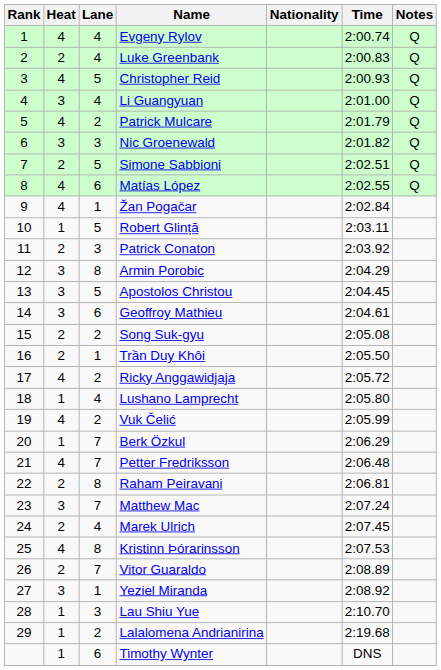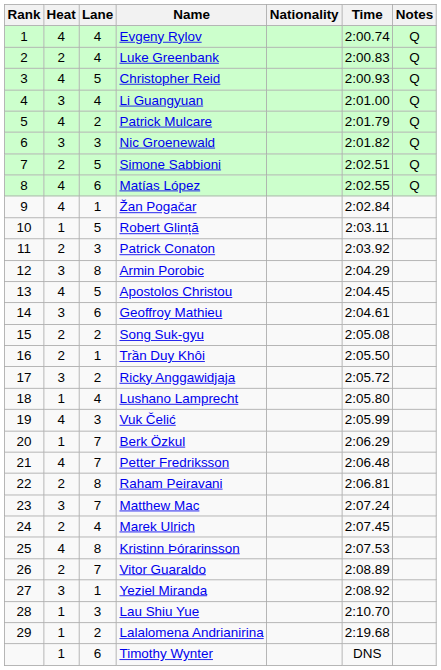Apostolos Christou | Heat: 3 -> 4
Ricky Anggawidjaja | Heat: 4 -> 3
Vuk Čelić | Lane: 2 -> 3
